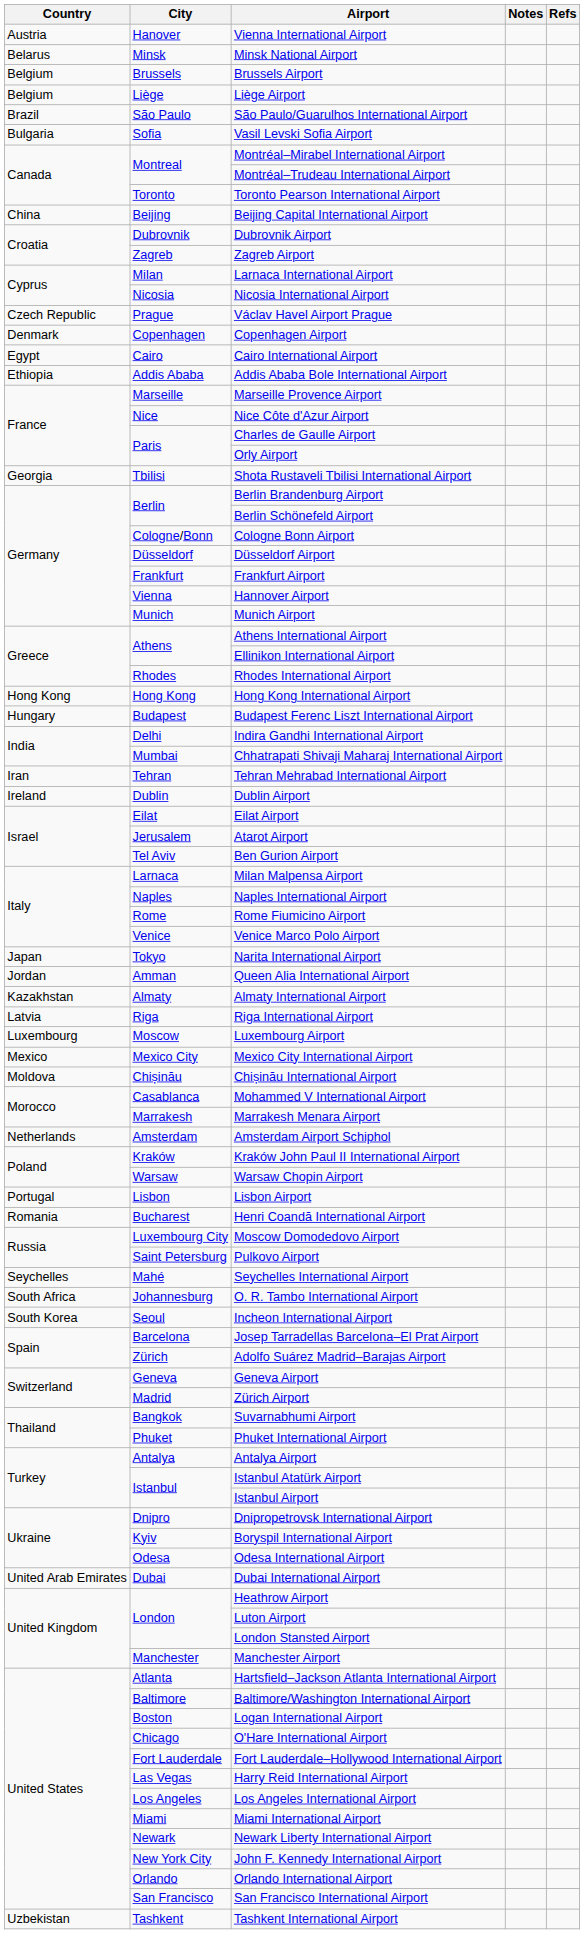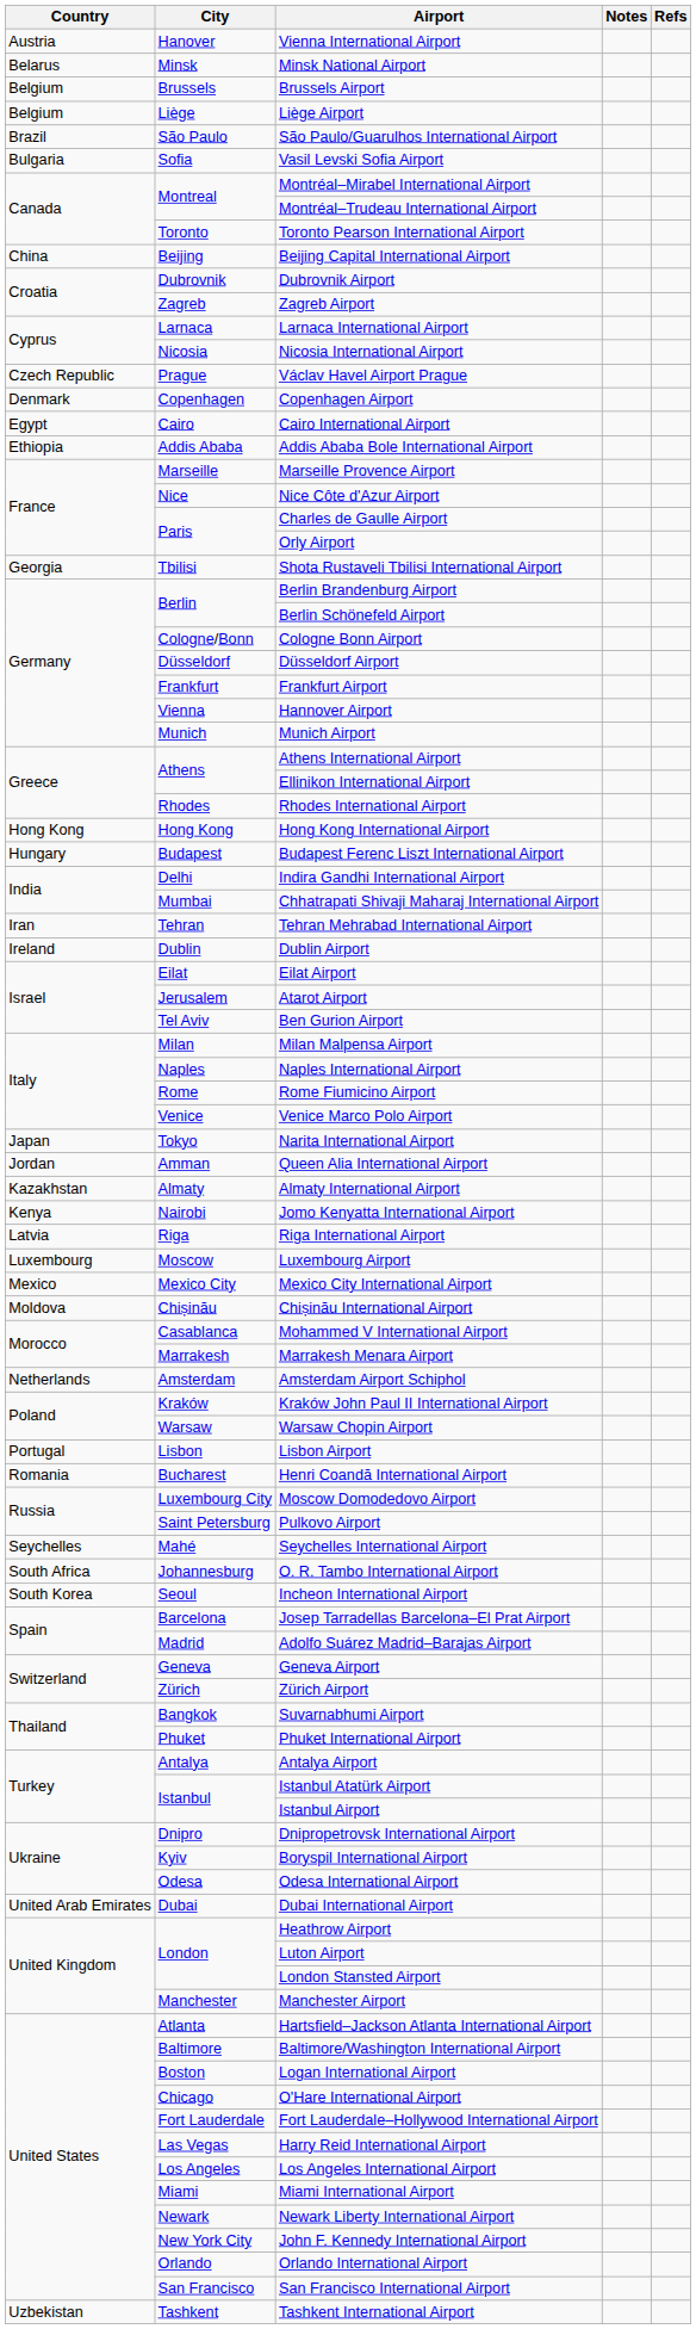Larnaca International Airport | City: Milan -> Larnaca
Milan Malpensa Airport | City: Larnaca -> Milan
+ row: Kenya | Nairobi | Jomo Kenyatta International Airport
Adolfo Suárez Madrid–Barajas Airport | City: Zürich -> Madrid
Zürich Airport | City: Madrid -> Zürich
